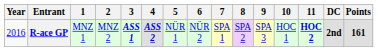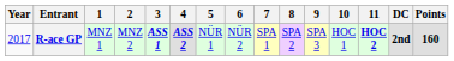R-ace GP | Year: 2016 -> 2017
R-ace GP | Points: 161 -> 160
